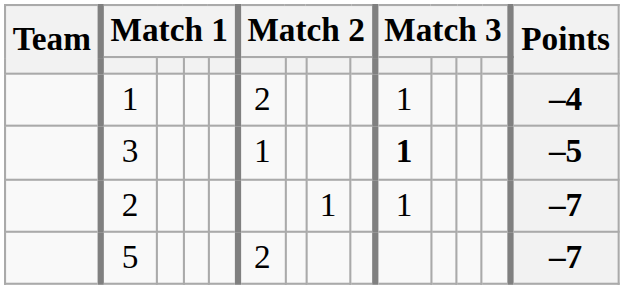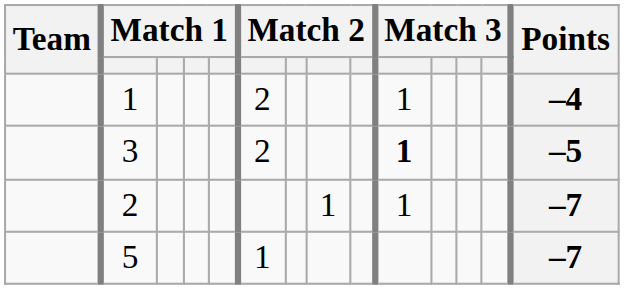3 | column 6: 1 -> 2
5 | column 6: 2 -> 1
